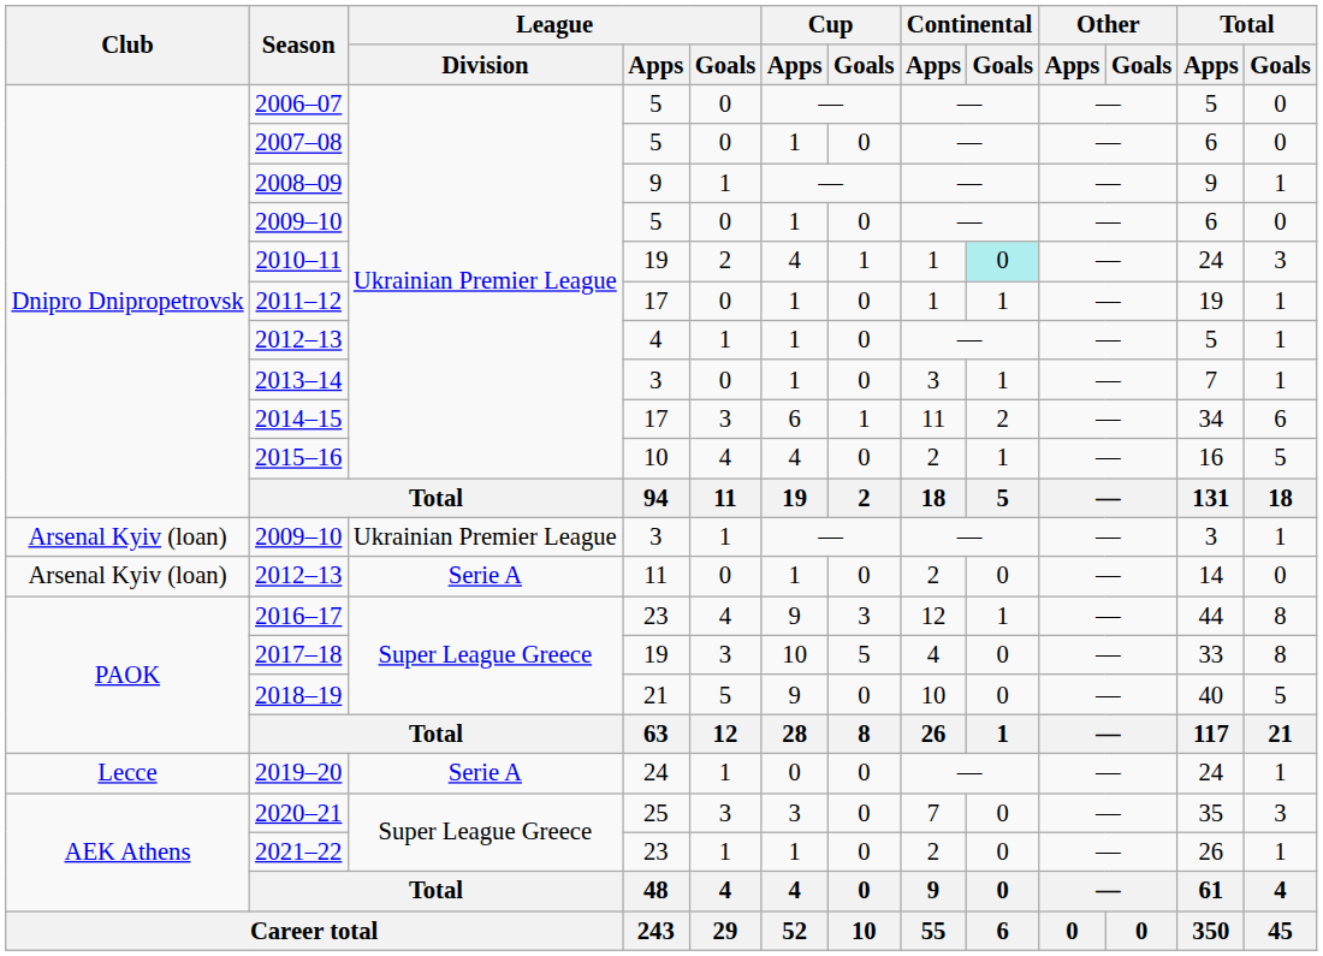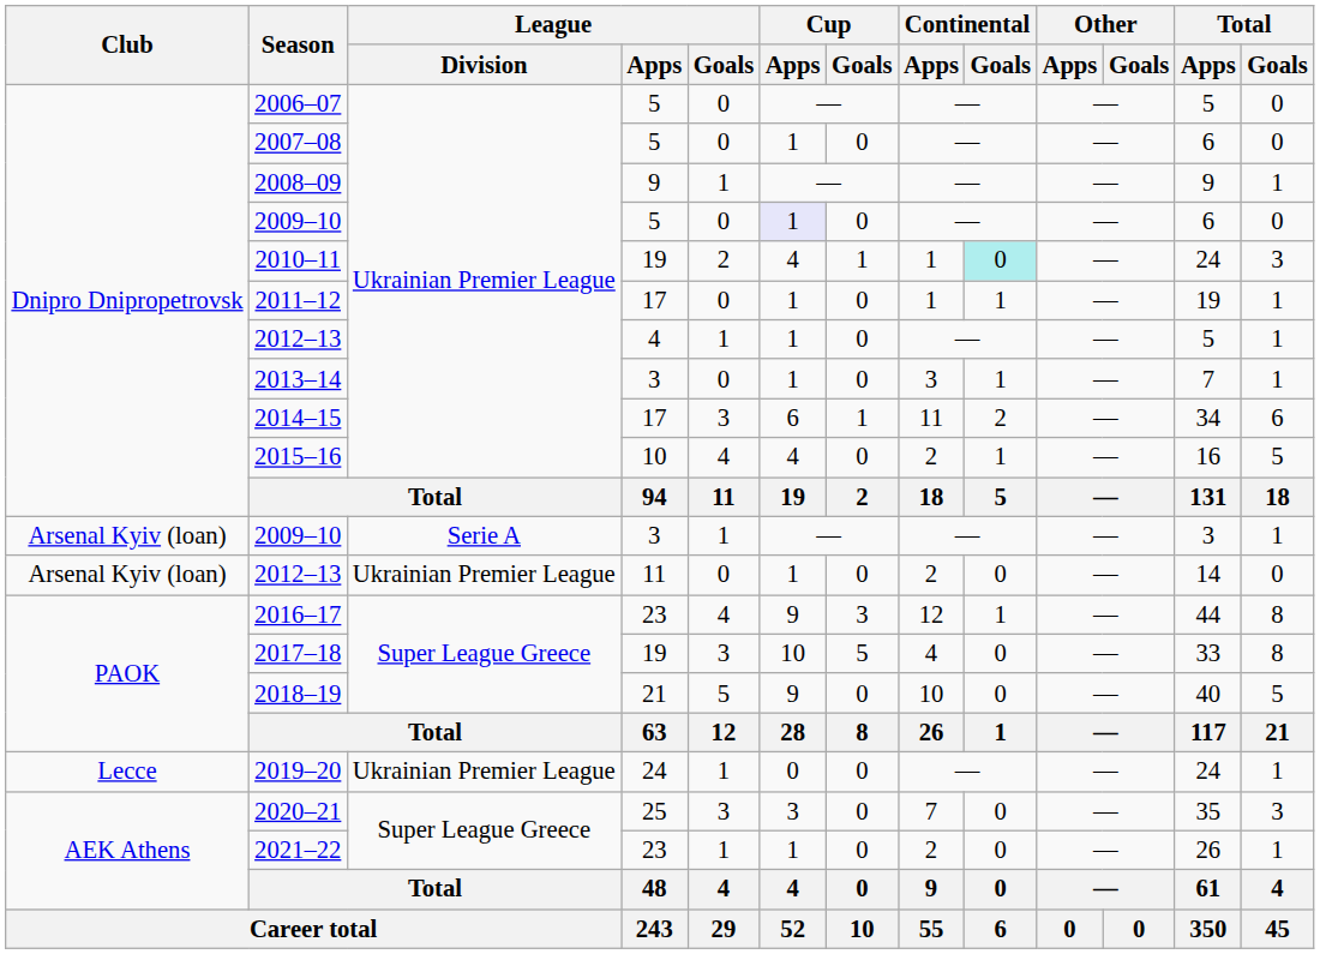2009–10 / 5 | Cup / Apps: no background -> lavender background
2009–10 / 3 | League / Division: Ukrainian Premier League -> Serie A
2012–13 / 11 | League / Division: Serie A -> Ukrainian Premier League
2019–20 | League / Division: Serie A -> Ukrainian Premier League
